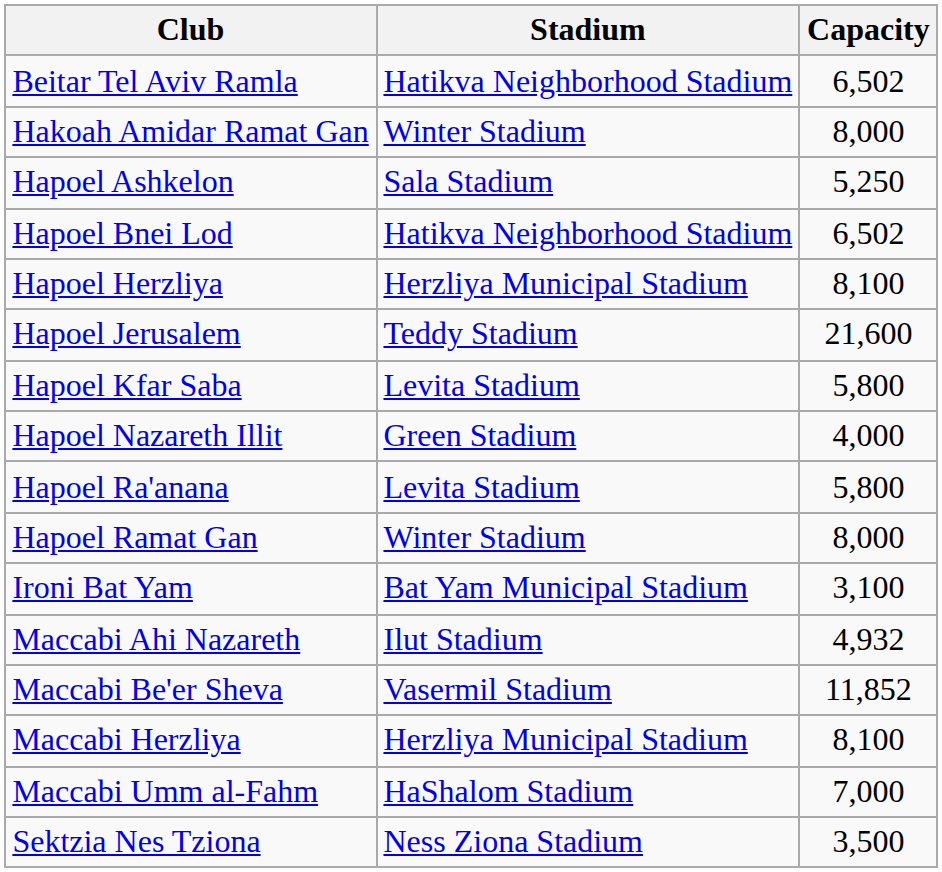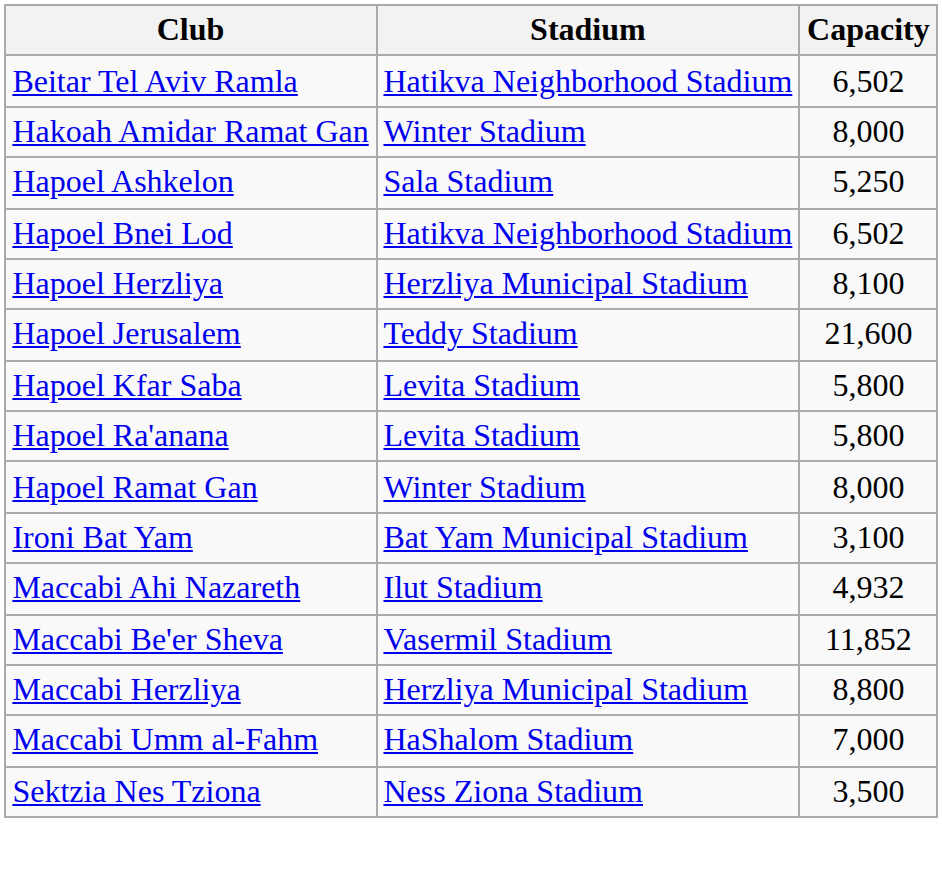- row: Hapoel Nazareth Illit | Green Stadium | 4,000
Maccabi Herzliya | Capacity: 8,100 -> 8,800
